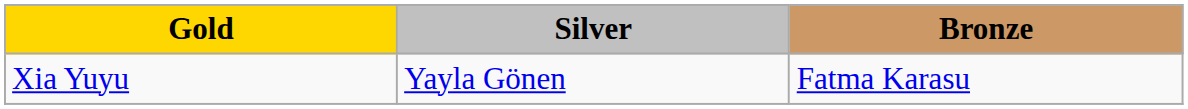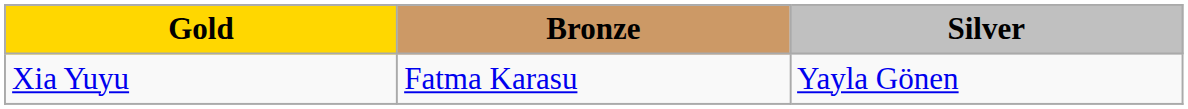columns swapped: Silver <-> Bronze
